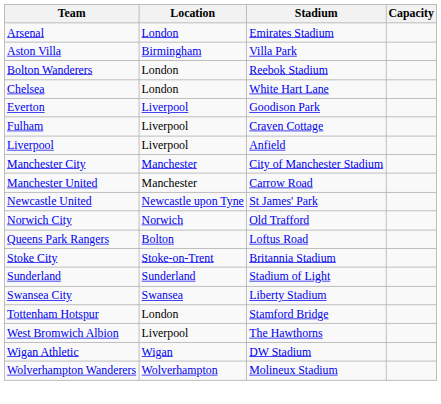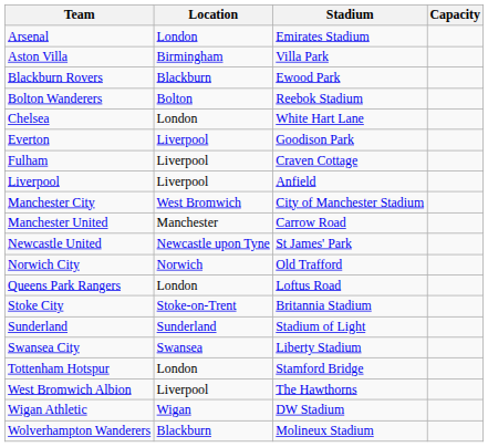+ row: Blackburn Rovers | Blackburn | Ewood Park
Bolton Wanderers | Location: London -> Bolton
Manchester City | Location: Manchester -> West Bromwich
Queens Park Rangers | Location: Bolton -> London
Wolverhampton Wanderers | Location: Wolverhampton -> Blackburn
